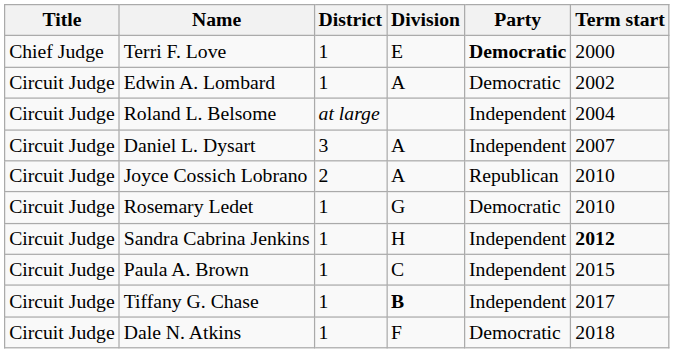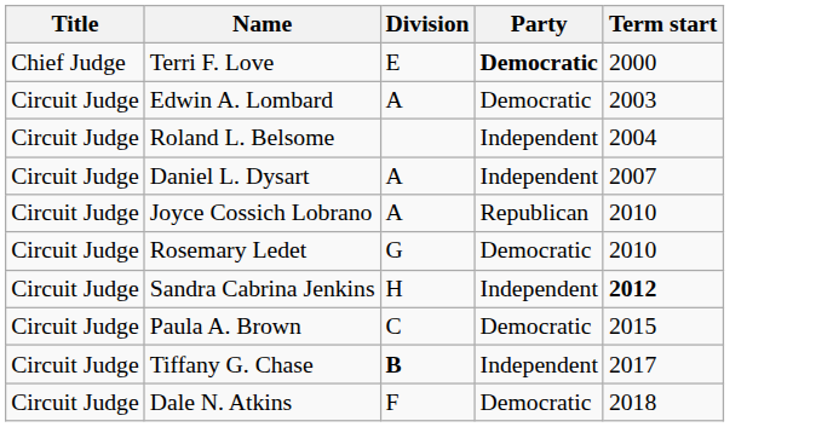- column: District | 1 | 1 | at large | 3 | 2 | 1 | 1 | 1 | 1 | 1
Edwin A. Lombard | Term start: 2002 -> 2003
Paula A. Brown | Party: Independent -> Democratic
